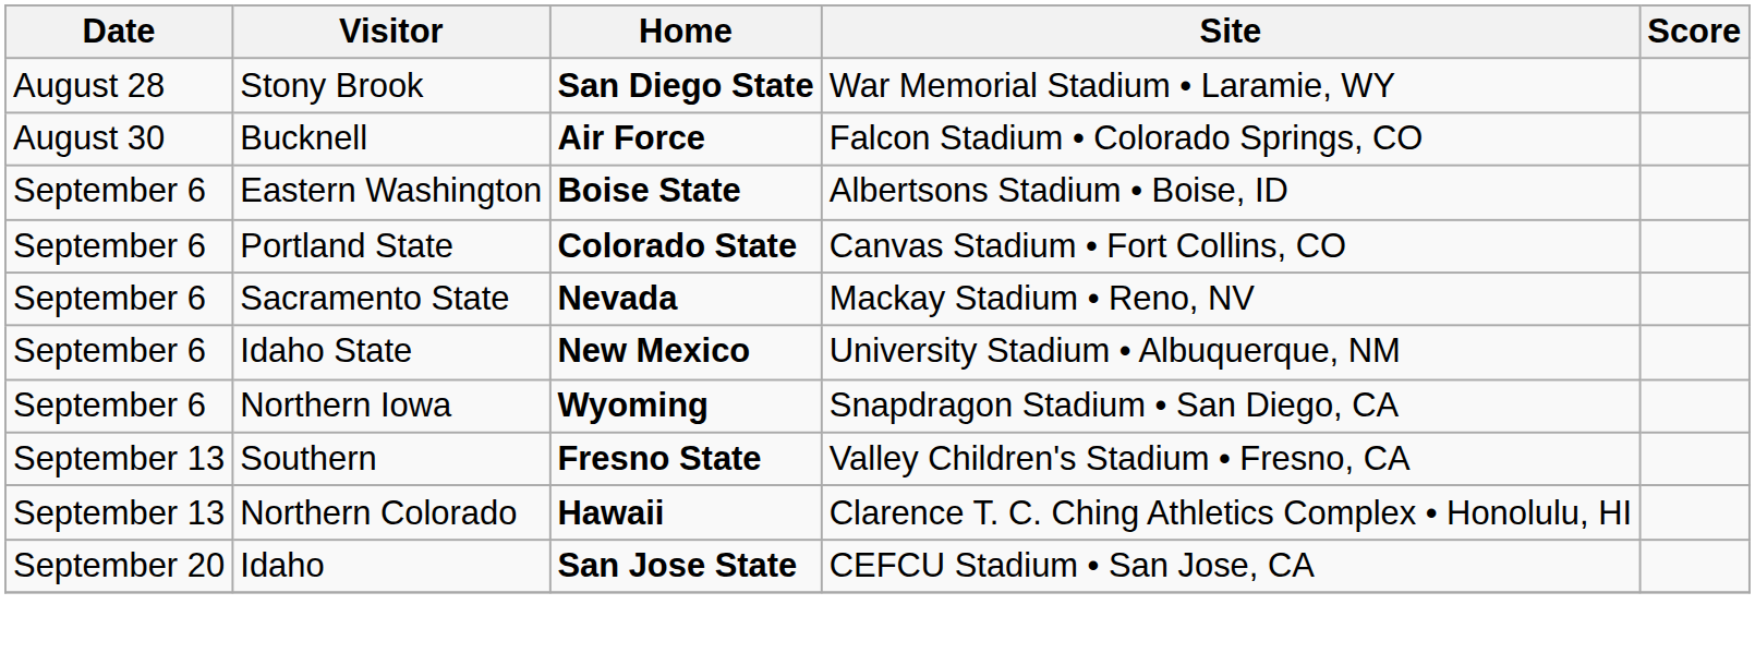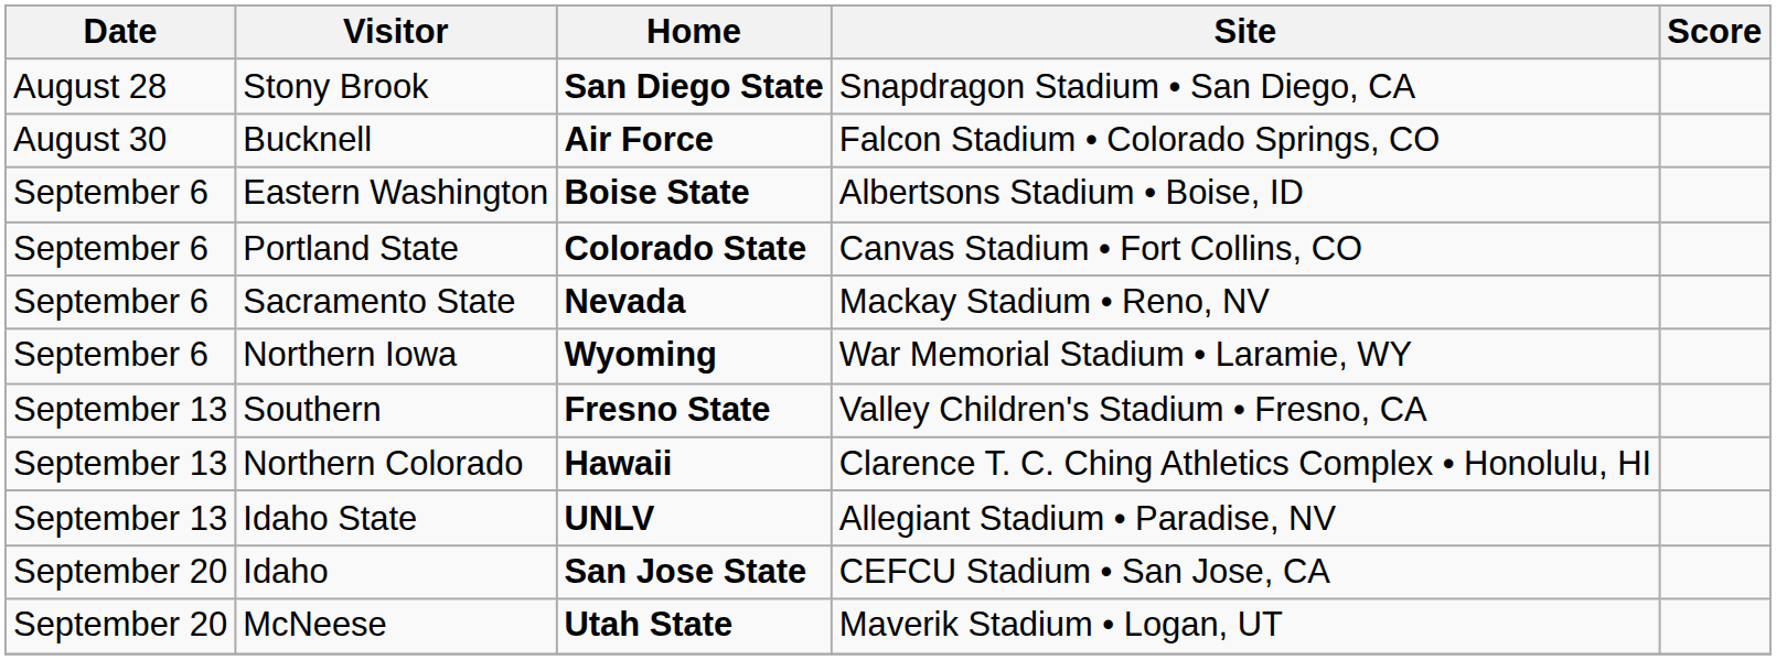San Diego State | Site: War Memorial Stadium • Laramie, WY -> Snapdragon Stadium • San Diego, CA
- row: September 6 | Idaho State | New Mexico | University Stadium • Albuquerque, NM
Wyoming | Site: Snapdragon Stadium • San Diego, CA -> War Memorial Stadium • Laramie, WY
+ row: September 13 | Idaho State | UNLV | Allegiant Stadium • Paradise, NV
+ row: September 20 | McNeese | Utah State | Maverik Stadium • Logan, UT
